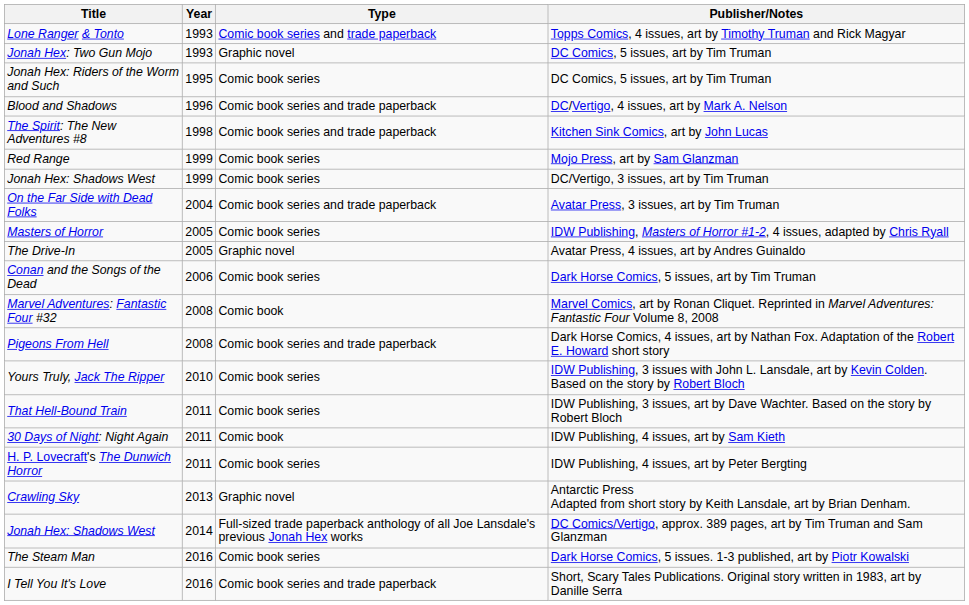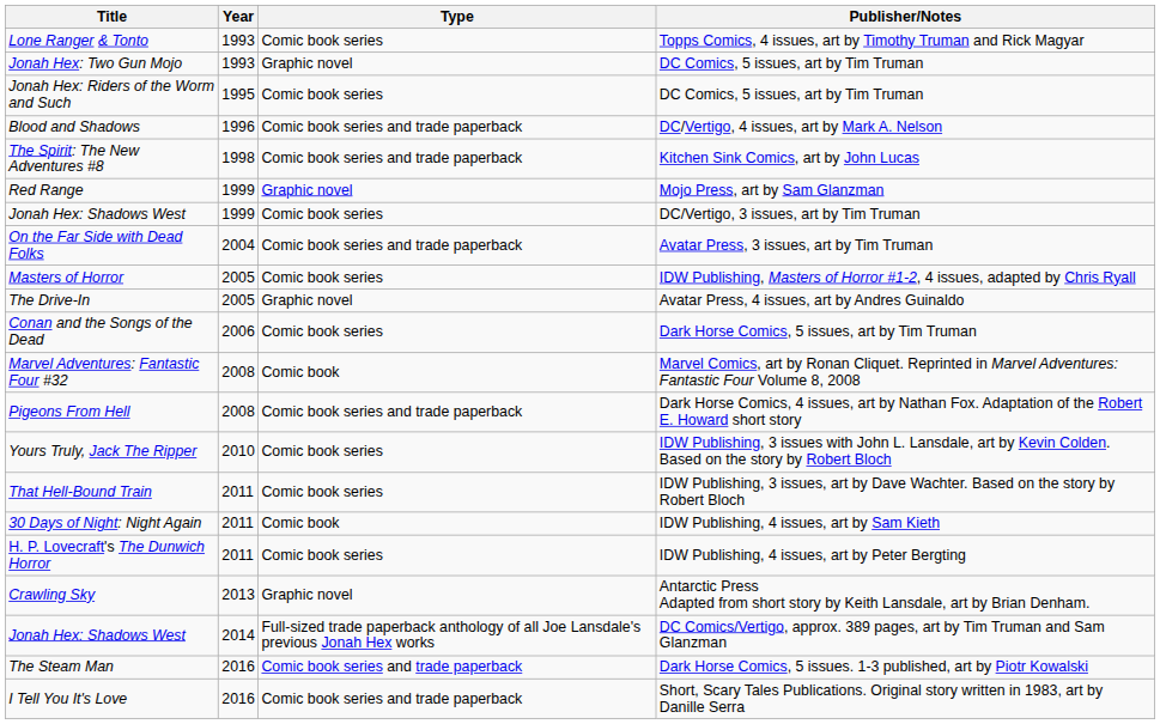Lone Ranger & Tonto | Type: Comic book series and trade paperback -> Comic book series
Red Range | Type: Comic book series -> Graphic novel
The Steam Man | Type: Comic book series -> Comic book series and trade paperback
